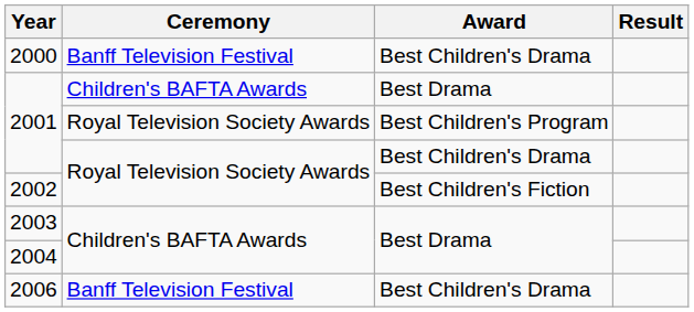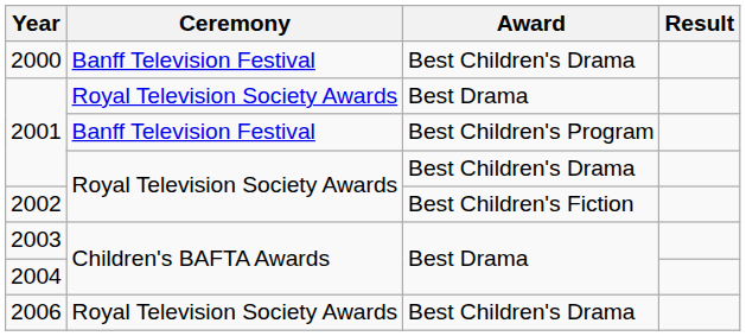2001 / Best Drama | Ceremony: Children's BAFTA Awards -> Royal Television Society Awards
2001 / Best Children's Program | Ceremony: Royal Television Society Awards -> Banff Television Festival
2006 | Ceremony: Banff Television Festival -> Royal Television Society Awards
